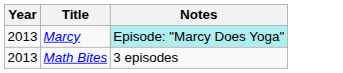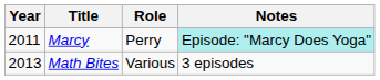+ column: Role | Perry | Various
Marcy | Year: 2013 -> 2011
